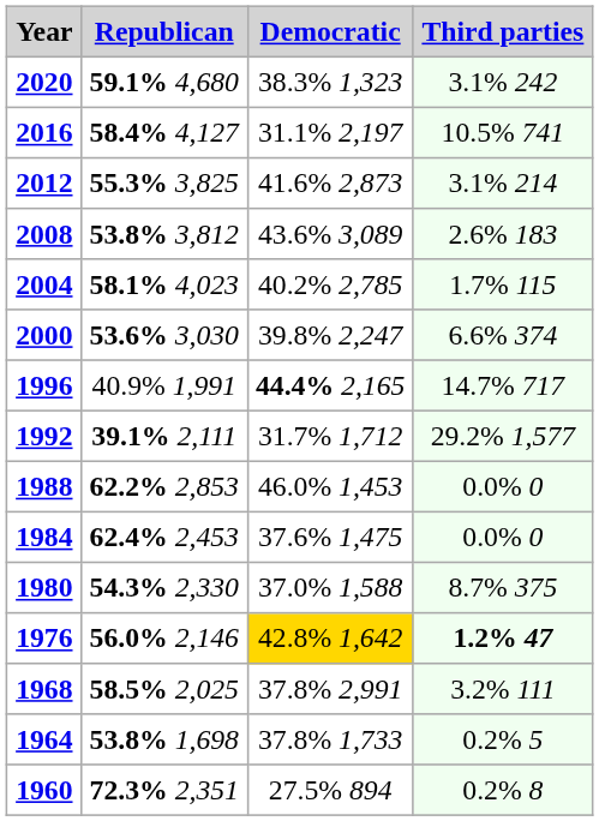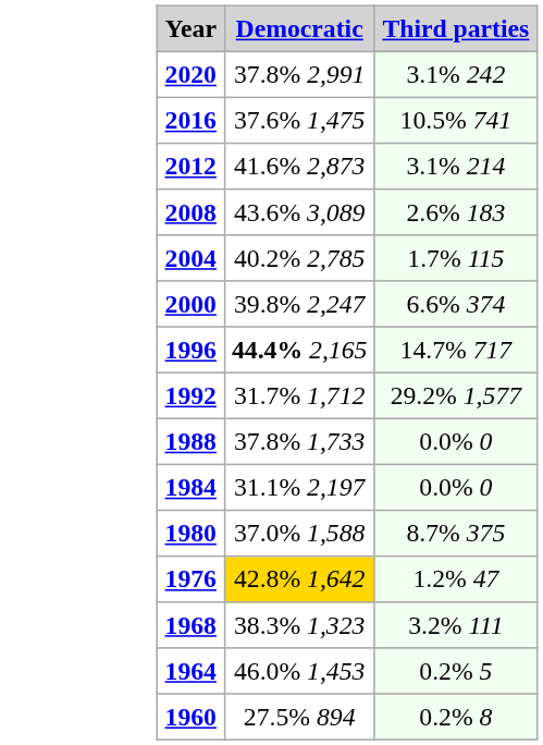- column: Republican | 59.1% 4,680 | 58.4% 4,127 | 55.3% 3,825 | 53.8% 3,812 | 58.1% 4,023 | 53.6% 3,030 | 40.9% 1,991 | 39.1% 2,111 | 62.2% 2,853 | 62.4% 2,453 | 54.3% 2,330 | 56.0% 2,146 | 58.5% 2,025 | 53.8% 1,698 | 72.3% 2,351
2020 | Democratic: 38.3% 1,323 -> 37.8% 2,991
2016 | Democratic: 31.1% 2,197 -> 37.6% 1,475
1988 | Democratic: 46.0% 1,453 -> 37.8% 1,733
1984 | Democratic: 37.6% 1,475 -> 31.1% 2,197
1976 | Third parties: bold -> normal
1968 | Democratic: 37.8% 2,991 -> 38.3% 1,323
1964 | Democratic: 37.8% 1,733 -> 46.0% 1,453
